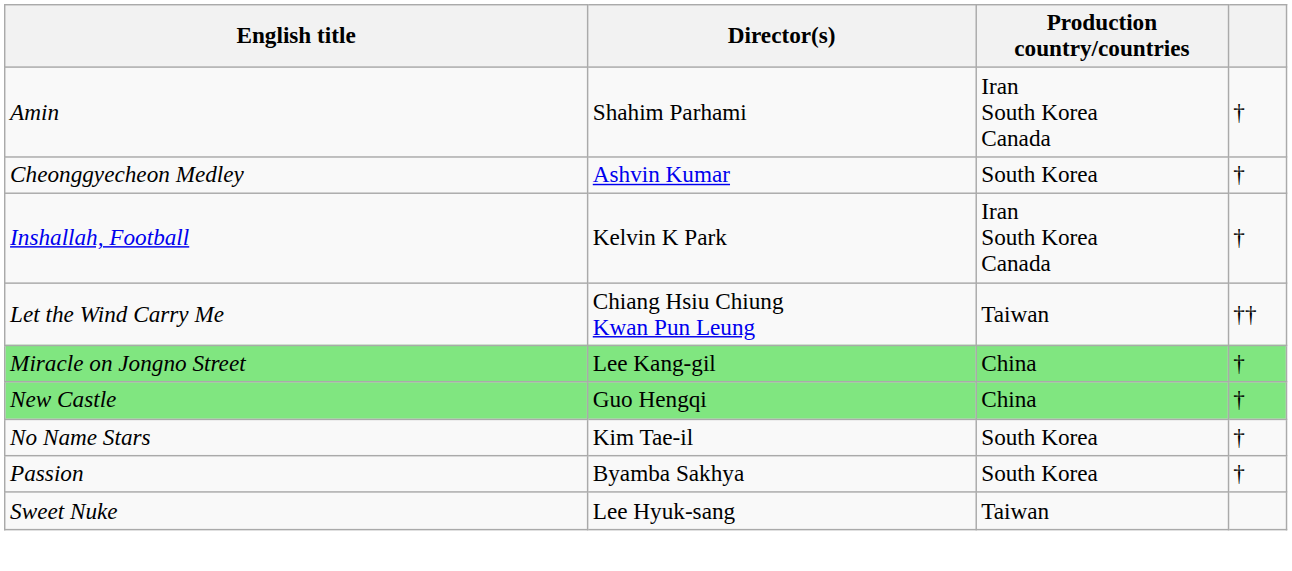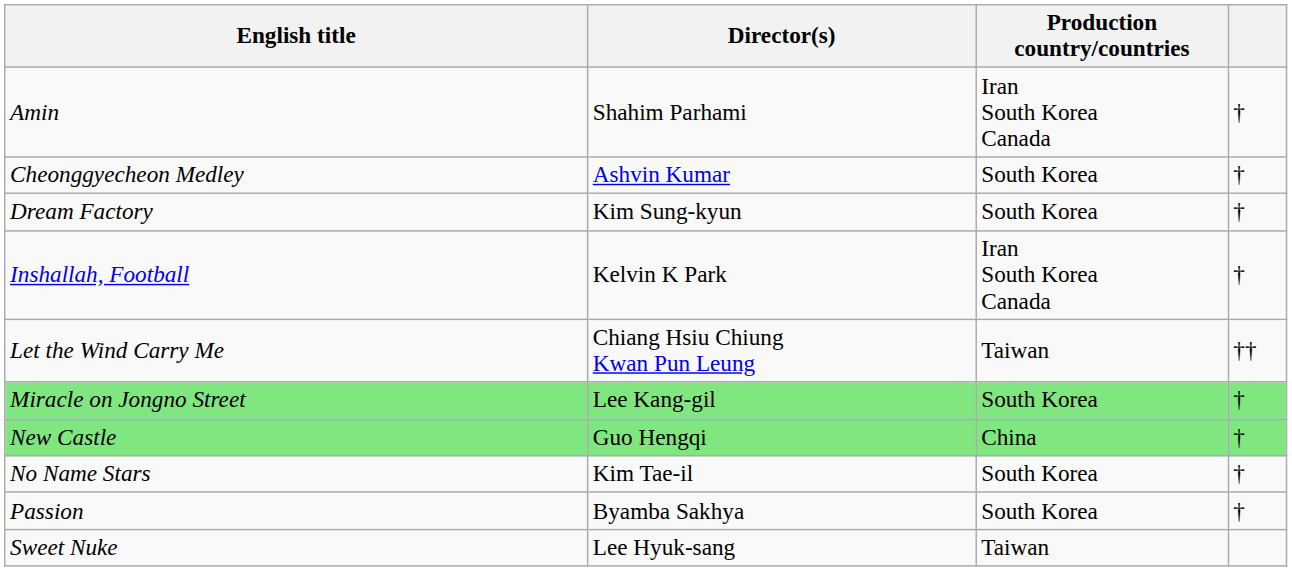+ row: Dream Factory | Kim Sung-kyun | South Korea | †
Miracle on Jongno Street | Production country/countries: China -> South Korea
